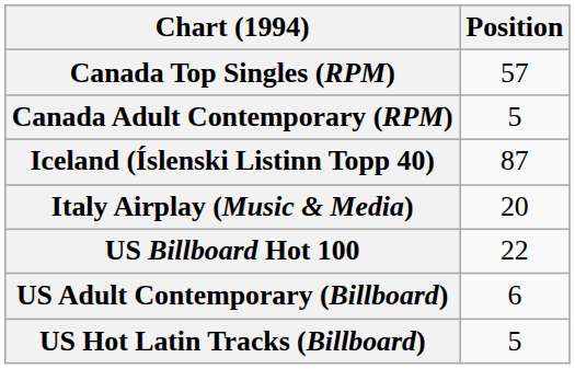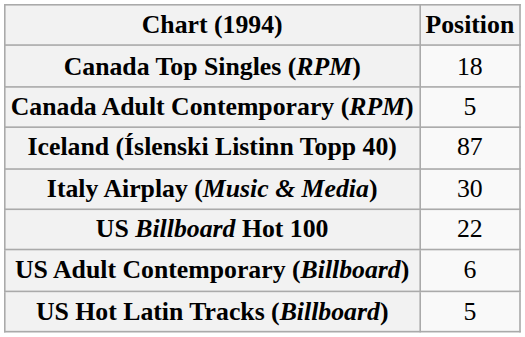Canada Top Singles (RPM) | Position: 57 -> 18
Italy Airplay (Music & Media) | Position: 20 -> 30
